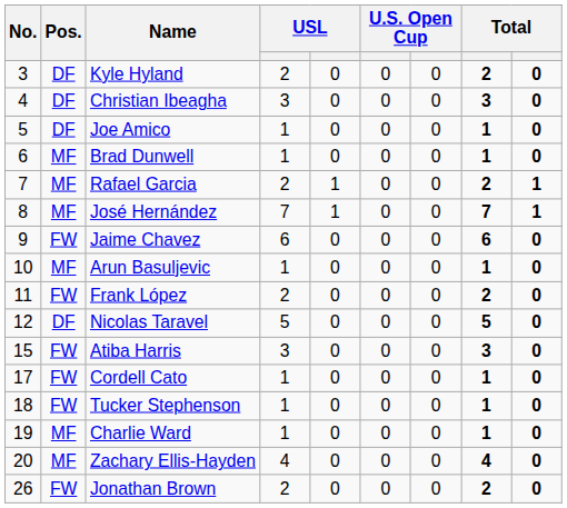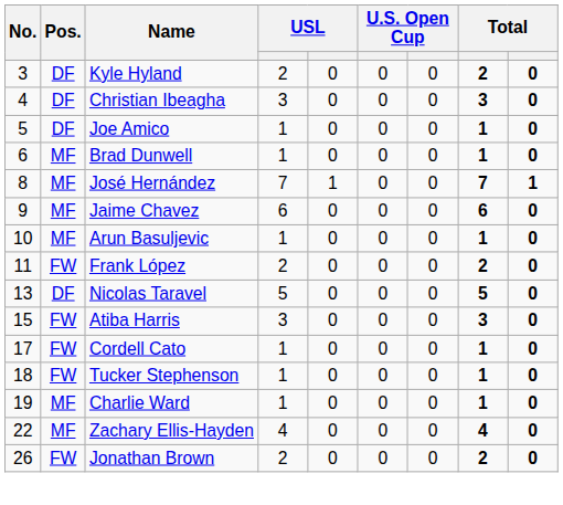- row: 7 | MF | Rafael Garcia | 2 | 1 | 0 | 0 | 2 | 1
Jaime Chavez | Pos.: FW -> MF
Nicolas Taravel | No.: 12 -> 13
Zachary Ellis-Hayden | No.: 20 -> 22
